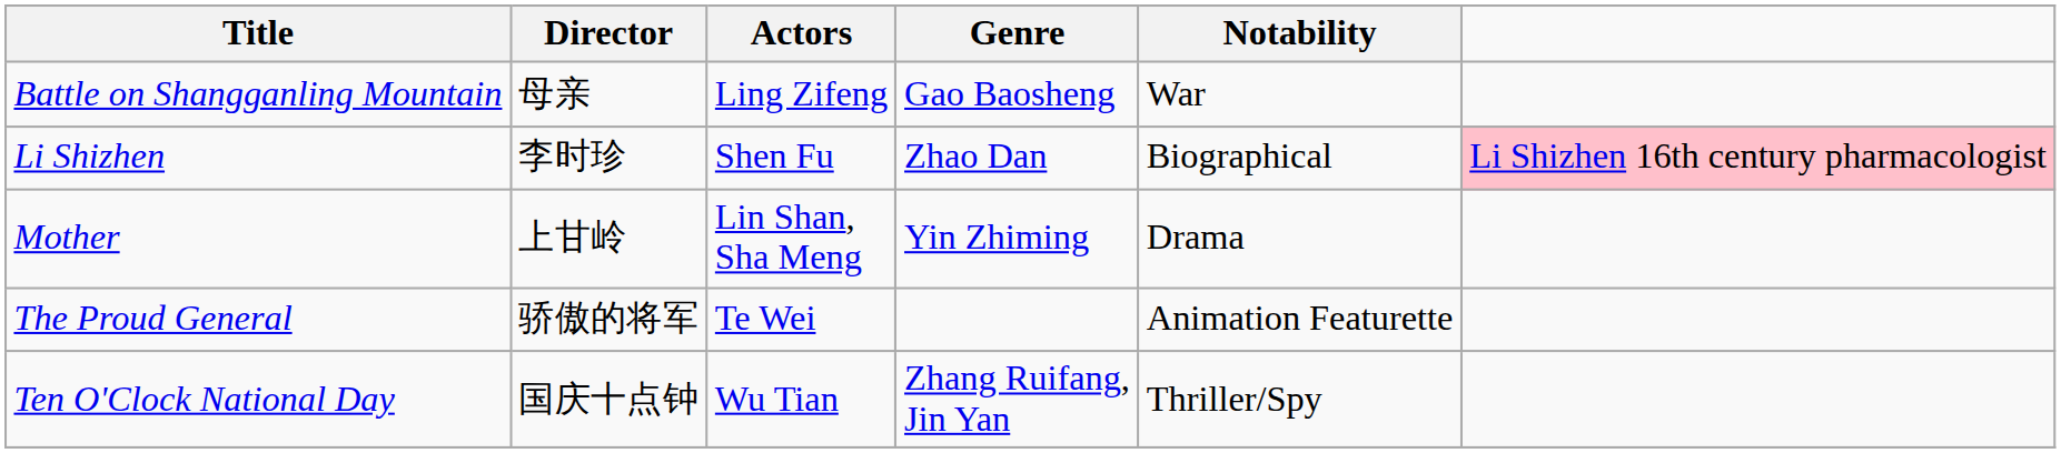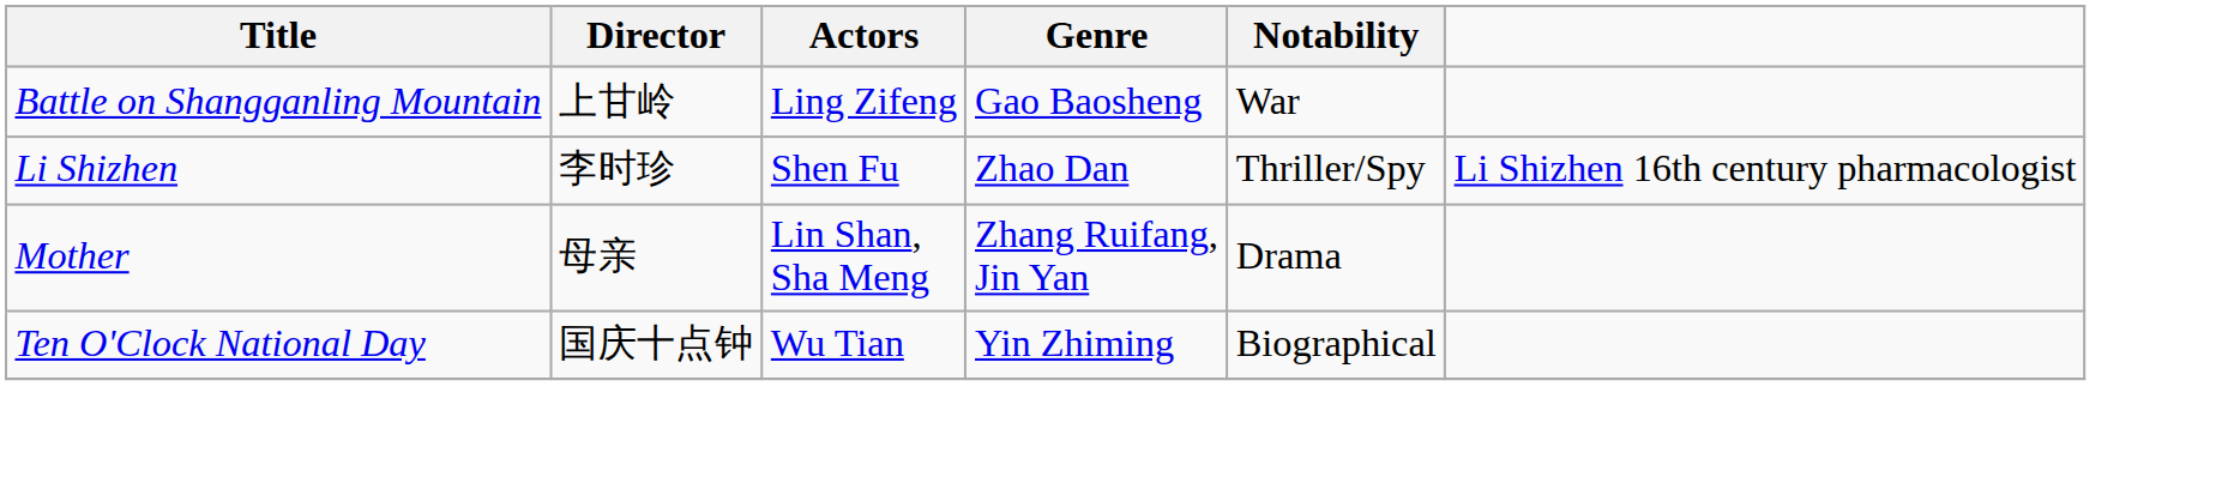Battle on Shangganling Mountain | Director: 母亲 -> 上甘岭
Li Shizhen | Notability: Biographical -> Thriller/Spy
Li Shizhen | column 6: pink background -> no background
Mother | Director: 上甘岭 -> 母亲
Mother | Genre: Yin Zhiming -> Zhang Ruifang, Jin Yan
- row: The Proud General | 骄傲的将军 | Te Wei | Animation Featurette
Ten O'Clock National Day | Genre: Zhang Ruifang, Jin Yan -> Yin Zhiming
Ten O'Clock National Day | Notability: Thriller/Spy -> Biographical
